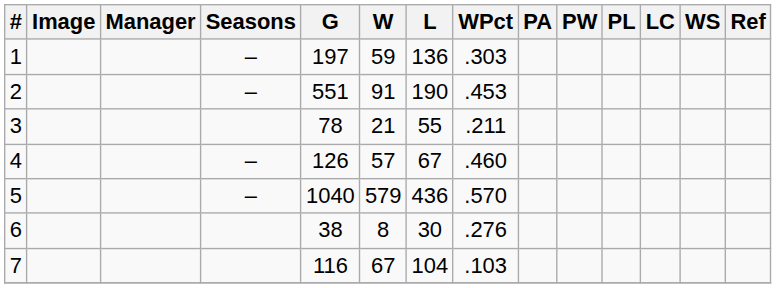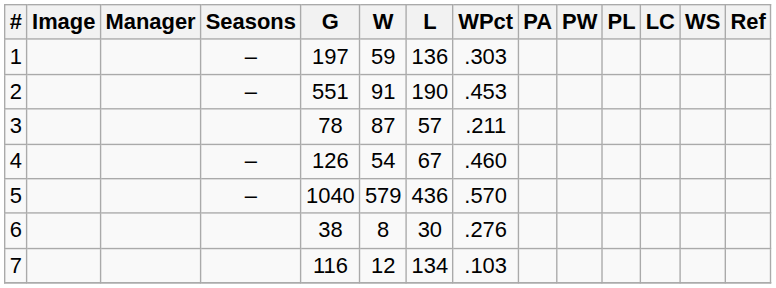3 | W: 21 -> 87
3 | L: 55 -> 57
4 | W: 57 -> 54
7 | W: 67 -> 12
7 | L: 104 -> 134
